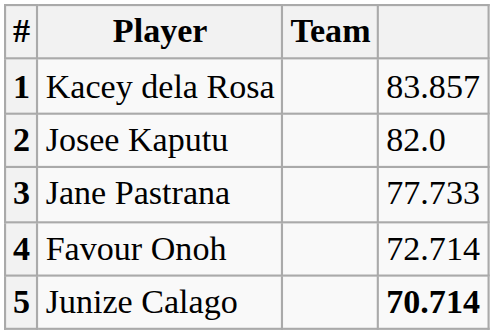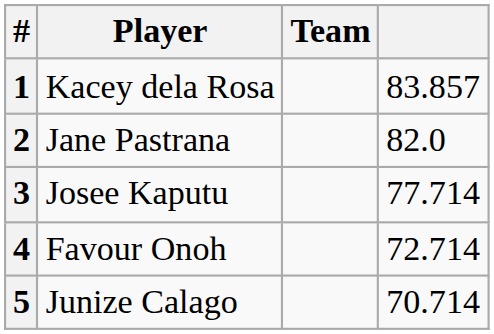2 | Player: Josee Kaputu -> Jane Pastrana
3 | Player: Jane Pastrana -> Josee Kaputu
3 | column 4: 77.733 -> 77.714
5 | column 4: bold -> normal
